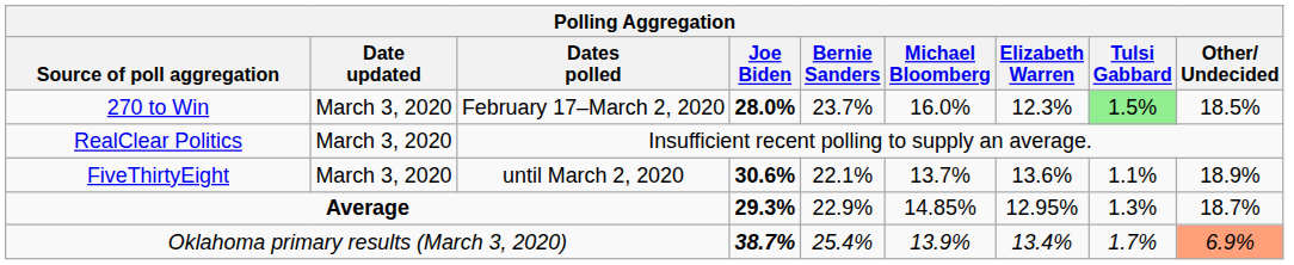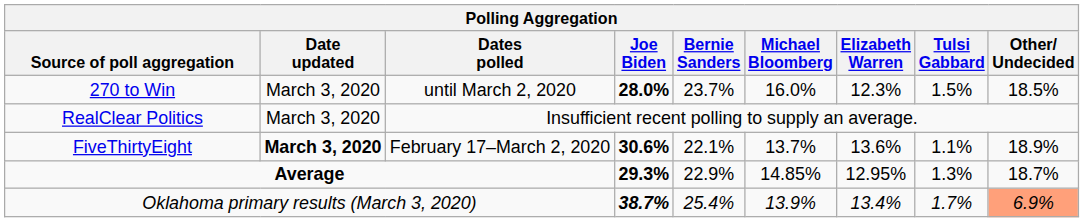270 to Win | Dates polled: February 17–March 2, 2020 -> until March 2, 2020
270 to Win | Tulsi Gabbard: lightgreen background -> no background
FiveThirtyEight | Date updated: normal -> bold
FiveThirtyEight | Dates polled: until March 2, 2020 -> February 17–March 2, 2020
